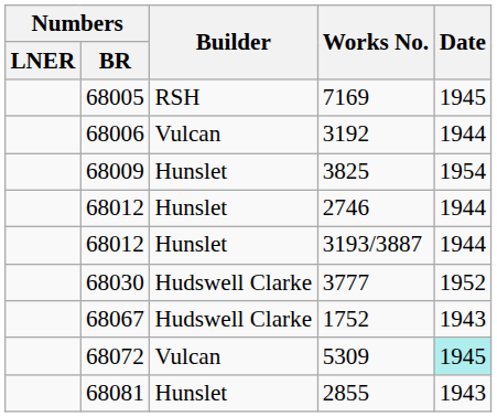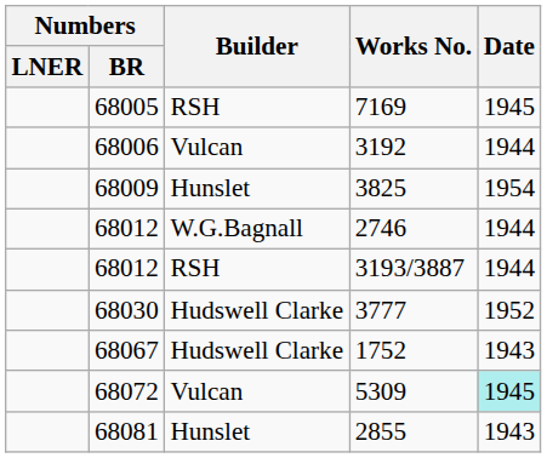2746 | Builder: Hunslet -> W.G.Bagnall
3193/3887 | Builder: Hunslet -> RSH
